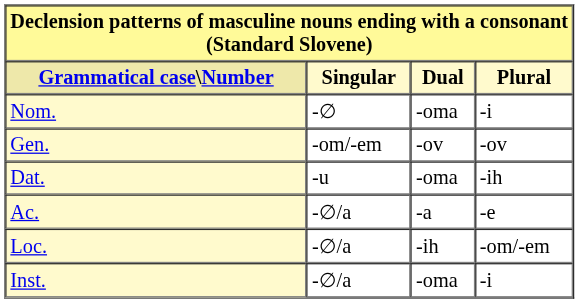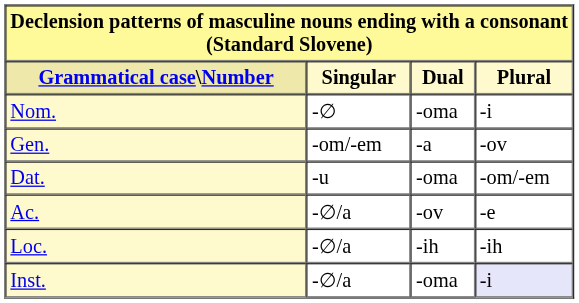Gen. | Dual: -ov -> -a
Dat. | Plural: -ih -> -om/-em
Ac. | Dual: -a -> -ov
Loc. | Plural: -om/-em -> -ih
Inst. | Plural: no background -> lavender background
